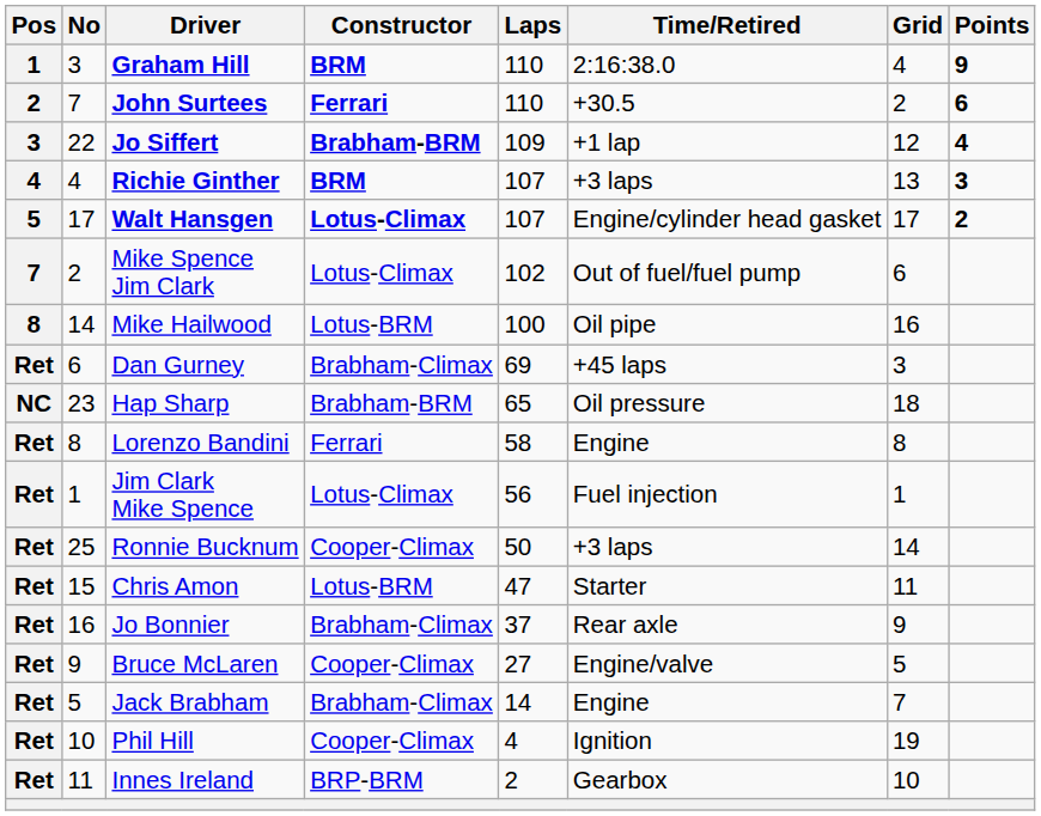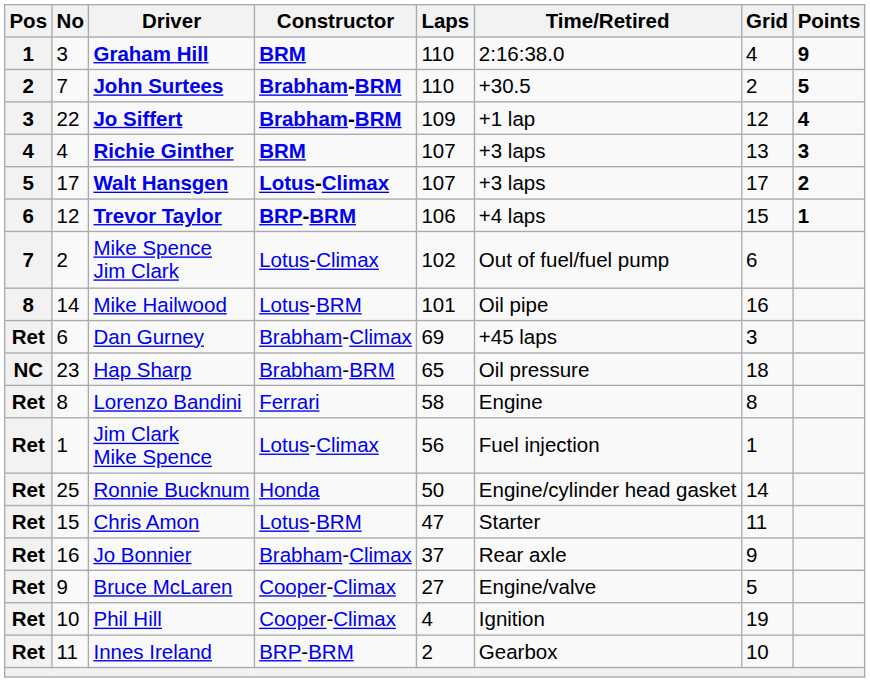John Surtees | Constructor: Ferrari -> Brabham-BRM
John Surtees | Points: 6 -> 5
Walt Hansgen | Time/Retired: Engine/cylinder head gasket -> +3 laps
+ row: 6 | 12 | Trevor Taylor | BRP-BRM | 106 | +4 laps | 15 | 1
Mike Hailwood | Laps: 100 -> 101
Ronnie Bucknum | Constructor: Cooper-Climax -> Honda
Ronnie Bucknum | Time/Retired: +3 laps -> Engine/cylinder head gasket
- row: Ret | 5 | Jack Brabham | Brabham-Climax | 14 | Engine | 7
